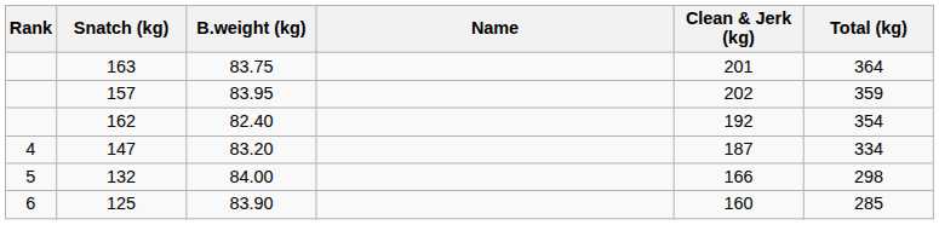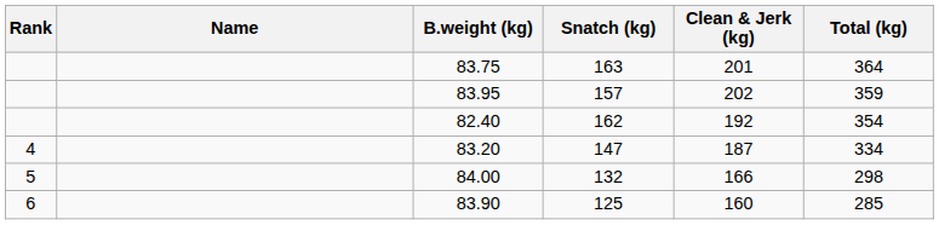columns swapped: Name <-> Snatch (kg)
